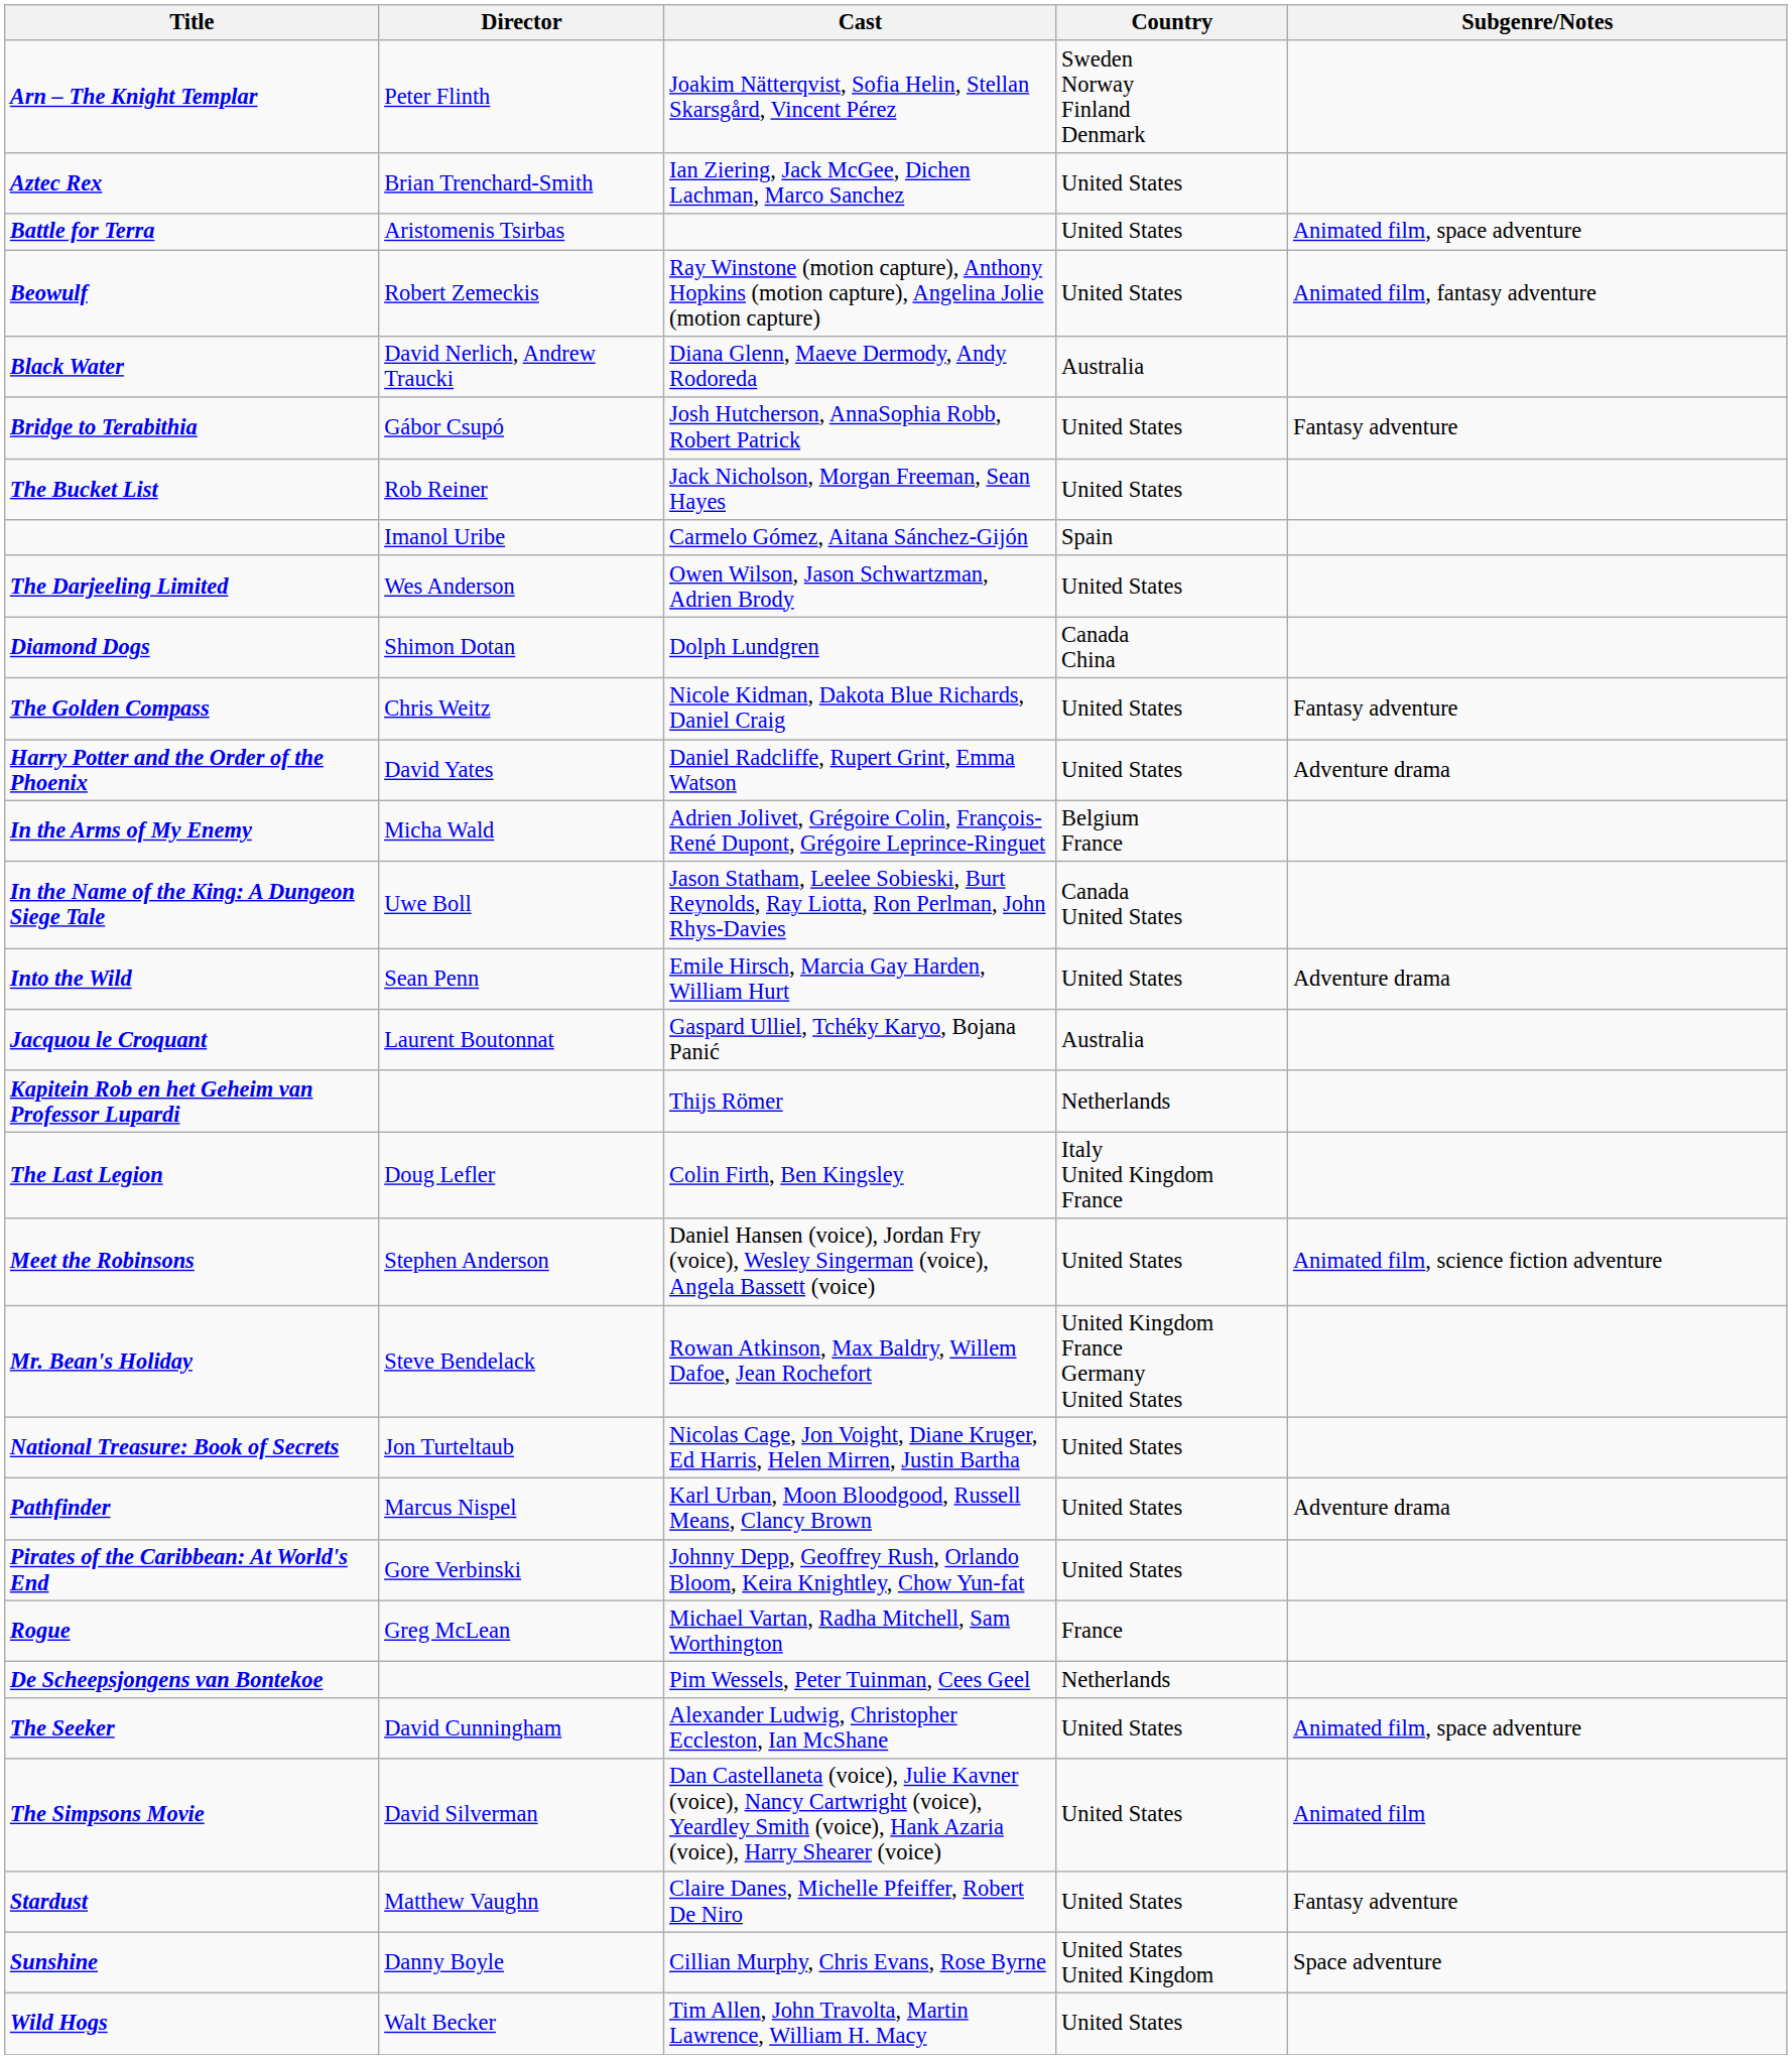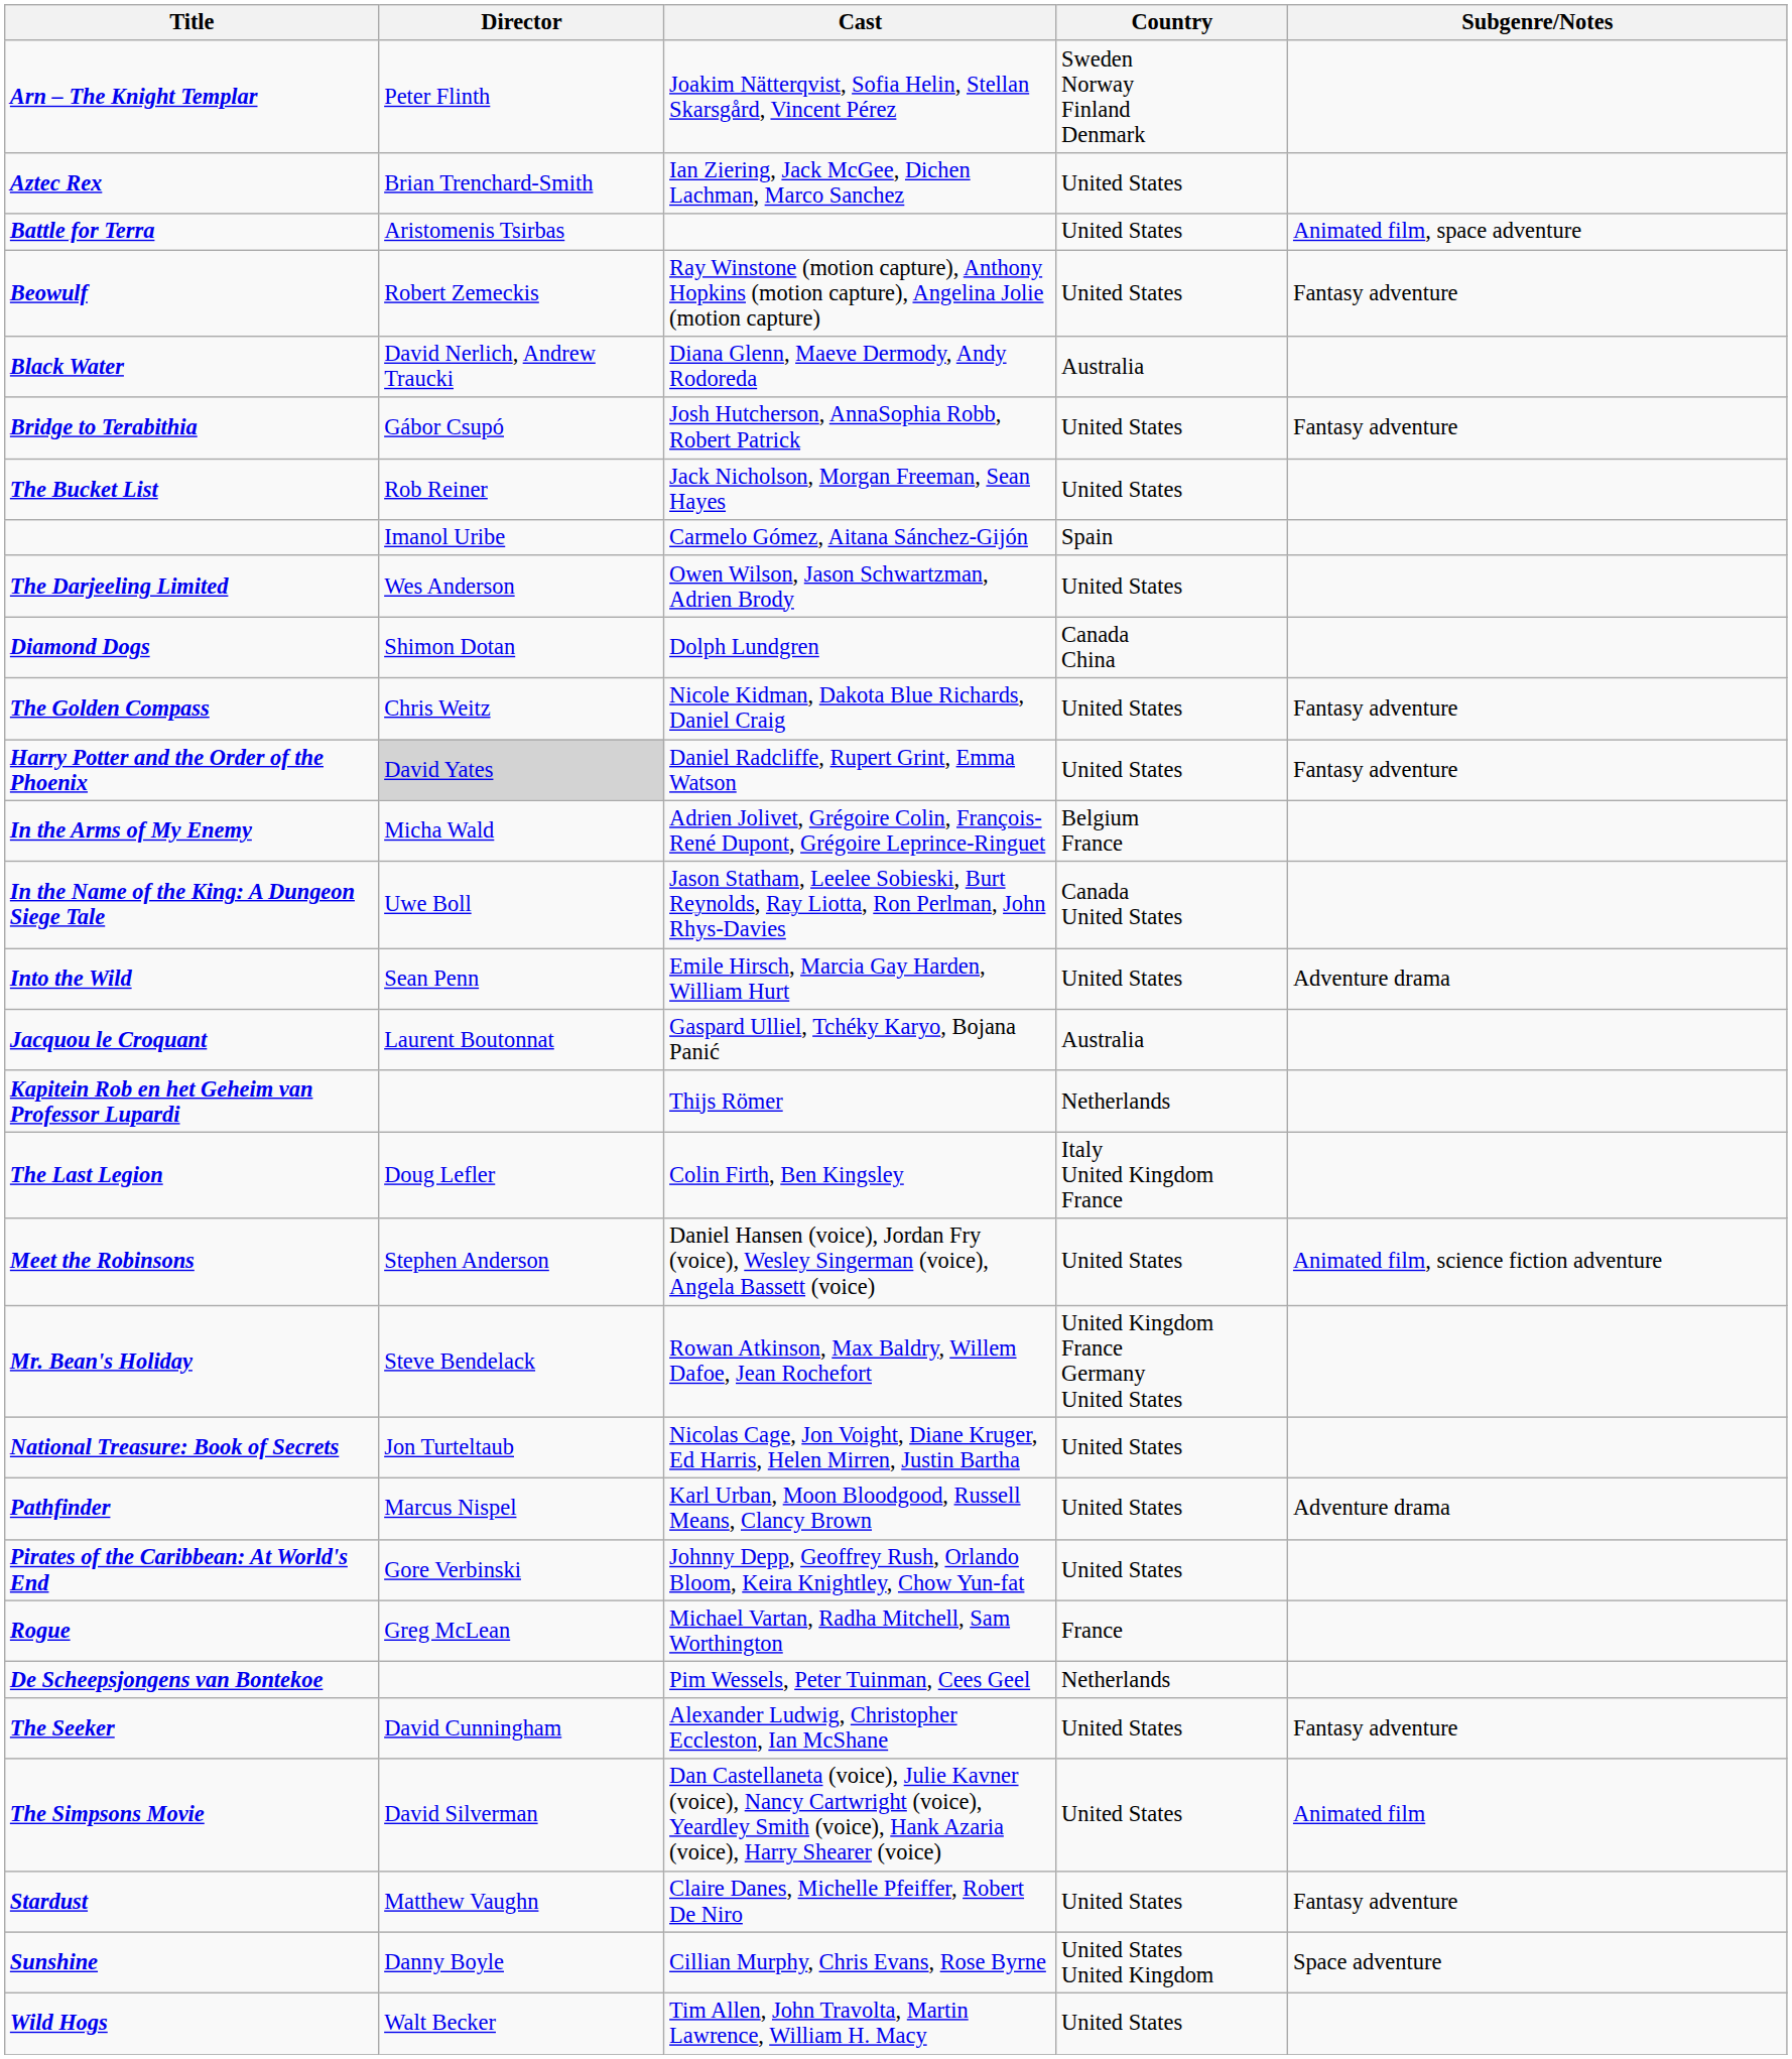Beowulf | Subgenre/Notes: Animated film, fantasy adventure -> Fantasy adventure
Harry Potter and the Order of the Phoenix | Director: no background -> lightgrey background
Harry Potter and the Order of the Phoenix | Subgenre/Notes: Adventure drama -> Fantasy adventure
The Seeker | Subgenre/Notes: Animated film, space adventure -> Fantasy adventure
